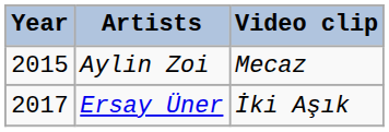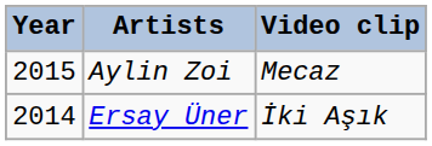Ersay Üner | Year: 2017 -> 2014
